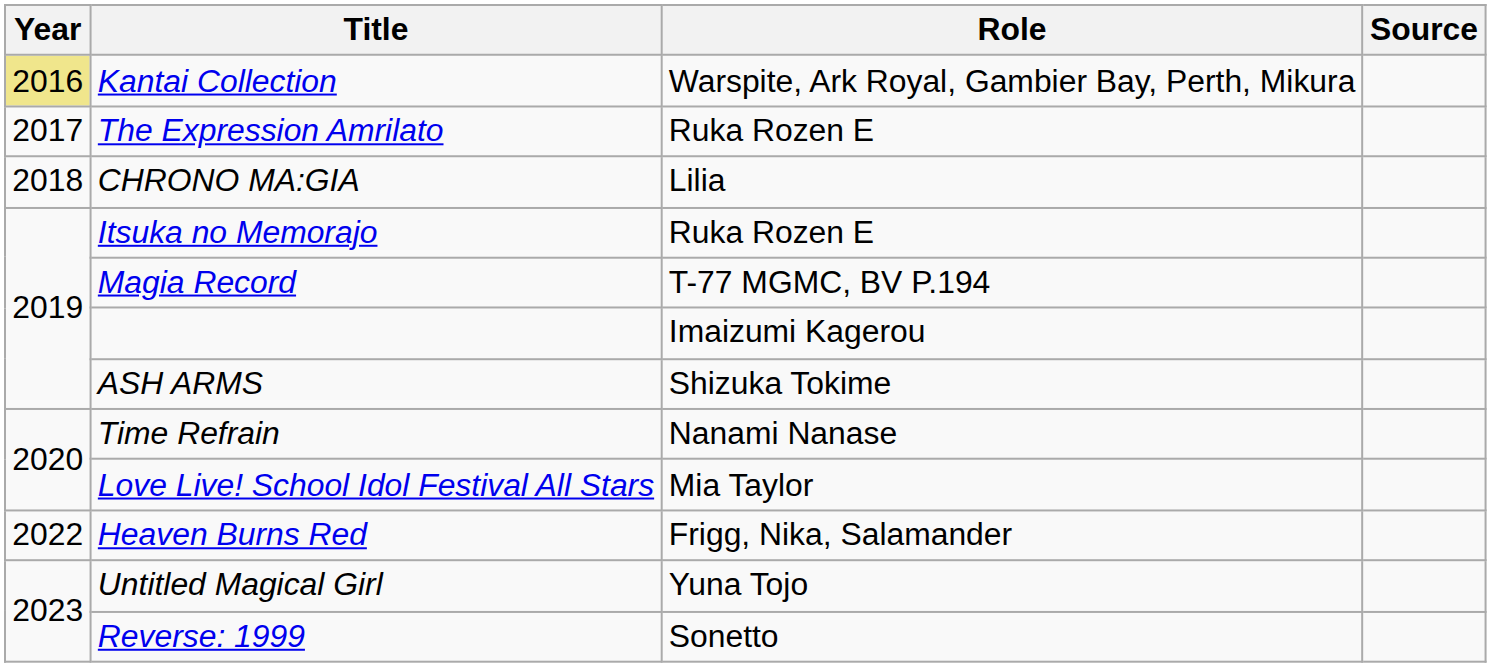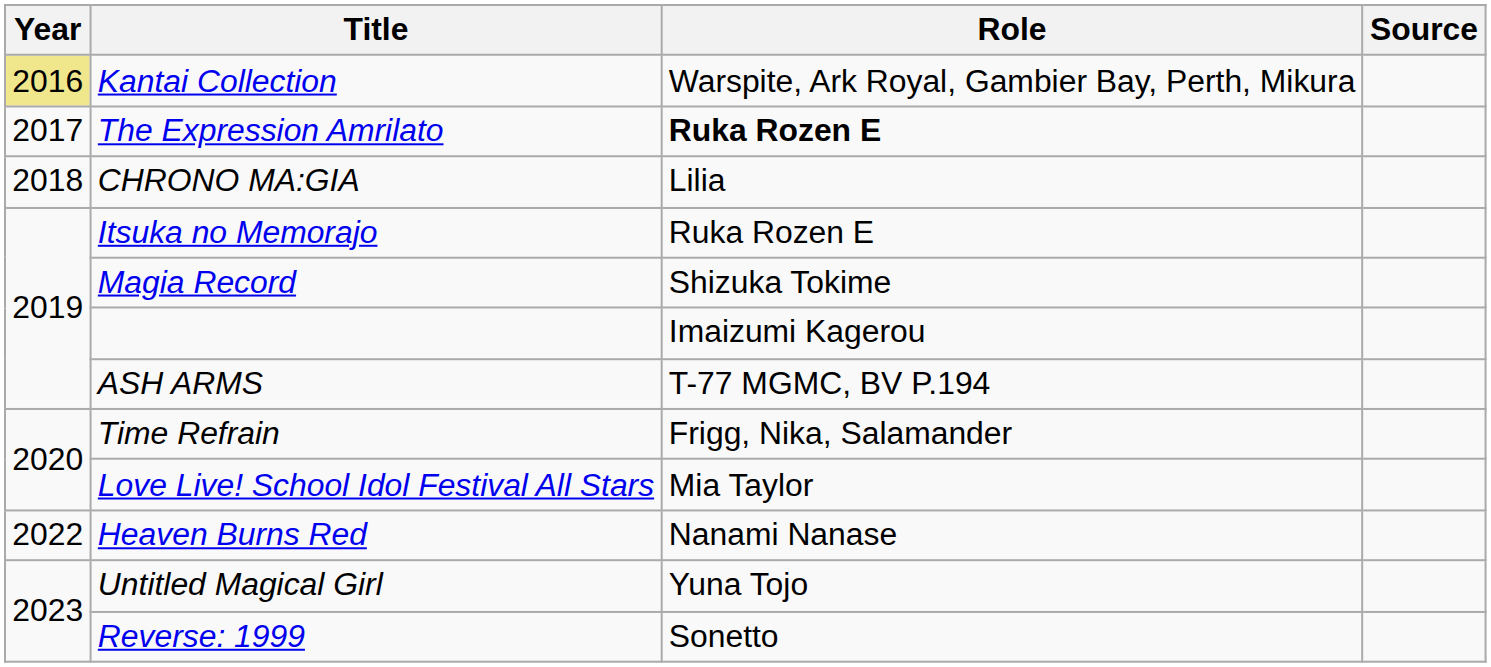The Expression Amrilato | Role: normal -> bold
Magia Record | Role: T-77 MGMC, BV P.194 -> Shizuka Tokime
ASH ARMS | Role: Shizuka Tokime -> T-77 MGMC, BV P.194
Time Refrain | Role: Nanami Nanase -> Frigg, Nika, Salamander
Heaven Burns Red | Role: Frigg, Nika, Salamander -> Nanami Nanase
